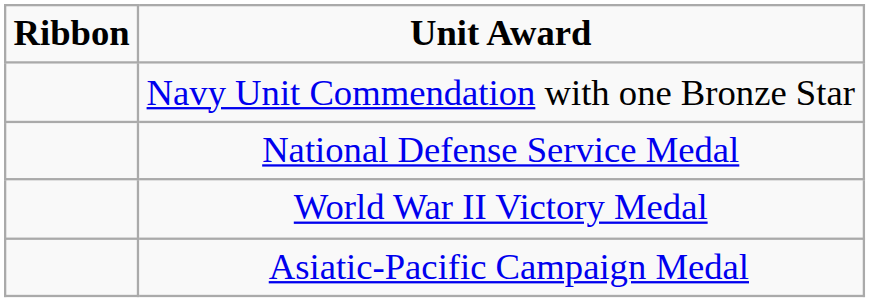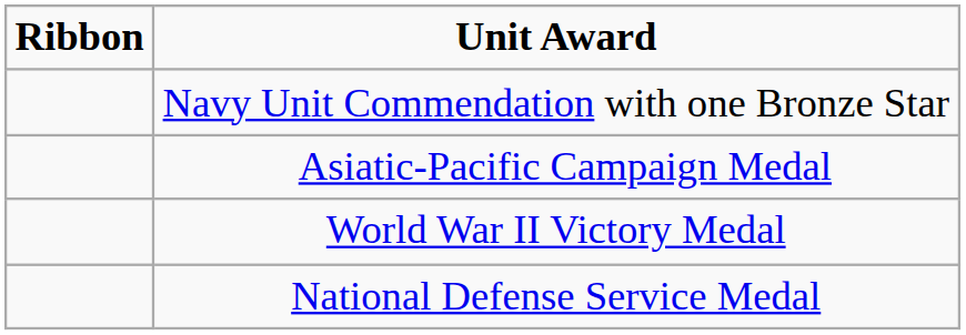rows swapped: Asiatic-Pacific Campaign Medal <-> National Defense Service Medal
